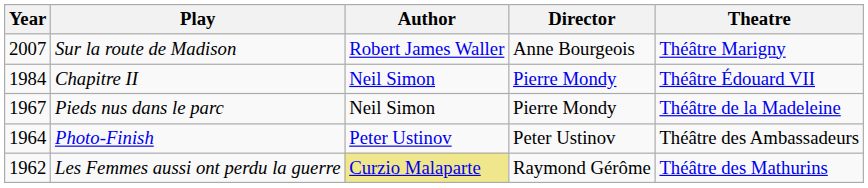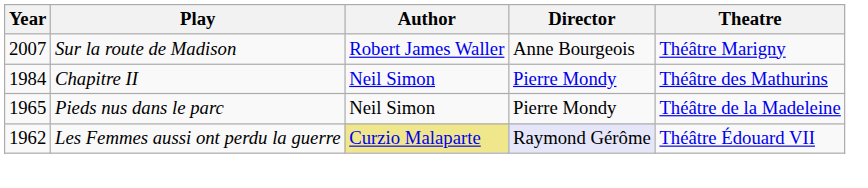Chapitre II | Theatre: Théâtre Édouard VII -> Théâtre des Mathurins
Pieds nus dans le parc | Year: 1967 -> 1965
- row: 1964 | Photo-Finish | Peter Ustinov | Peter Ustinov | Théâtre des Ambassadeurs
Les Femmes aussi ont perdu la guerre | Director: no background -> lavender background
Les Femmes aussi ont perdu la guerre | Theatre: Théâtre des Mathurins -> Théâtre Édouard VII
